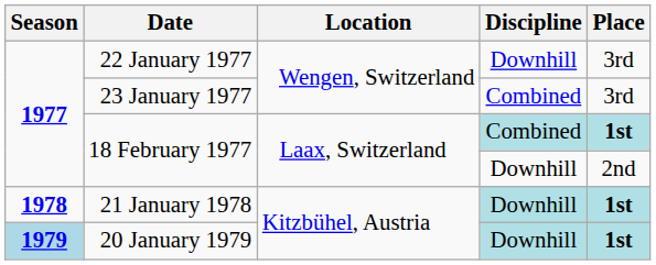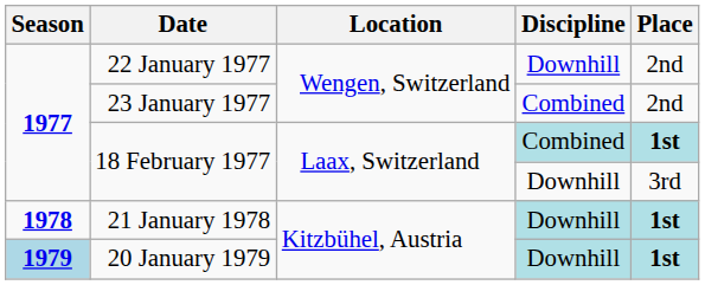22 January 1977 | Place: 3rd -> 2nd
23 January 1977 | Place: 3rd -> 2nd
18 February 1977 / Downhill | Place: 2nd -> 3rd
